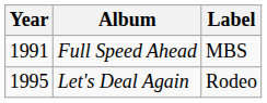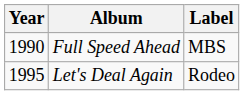Full Speed Ahead | Year: 1991 -> 1990
